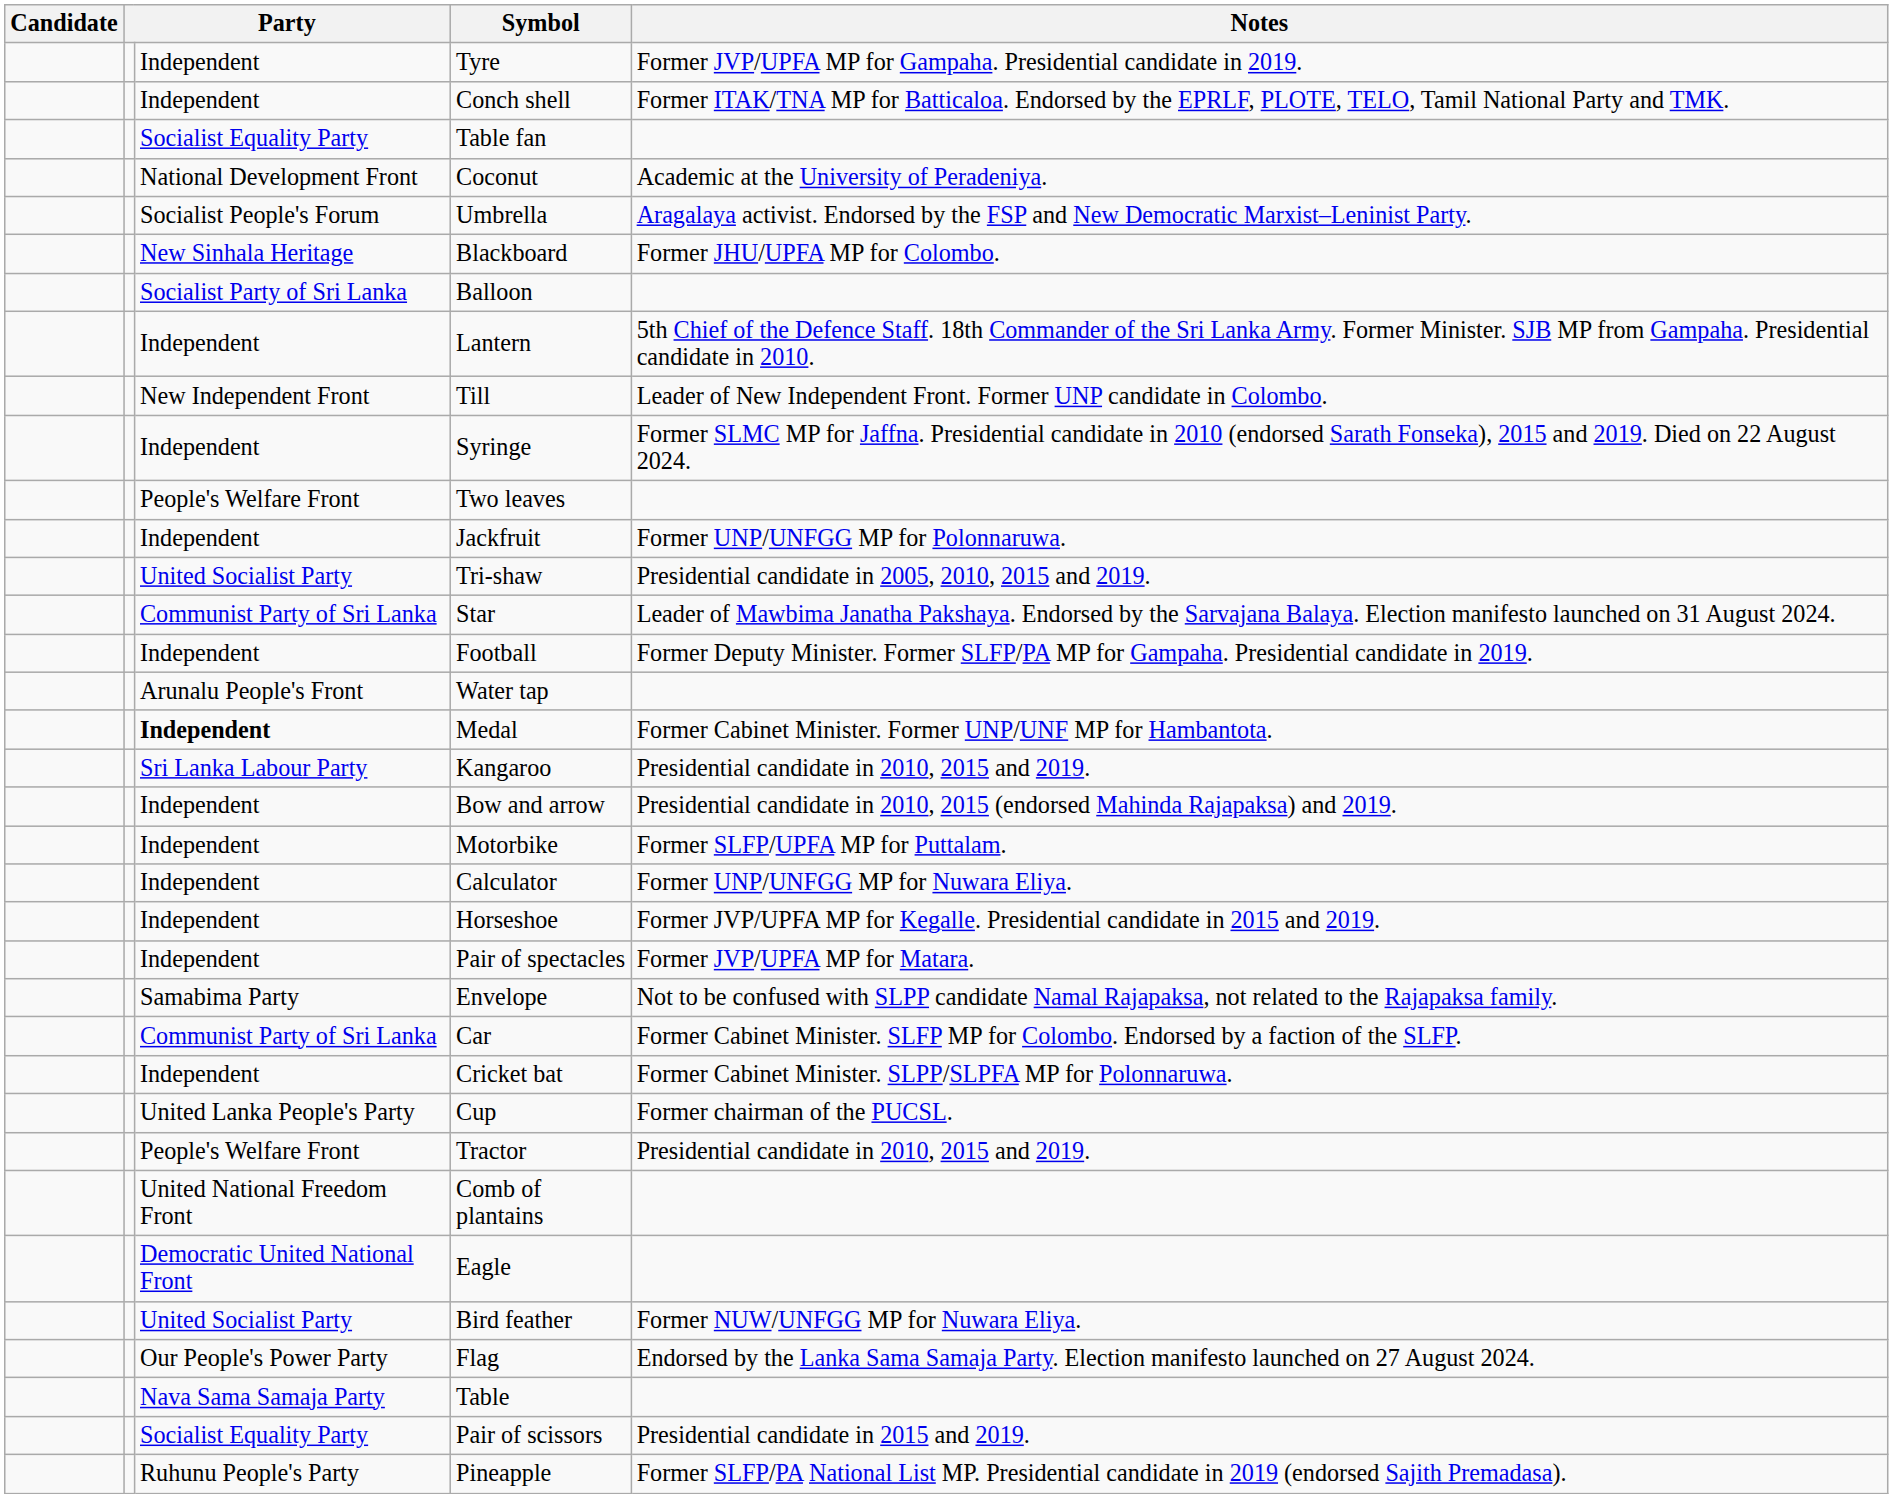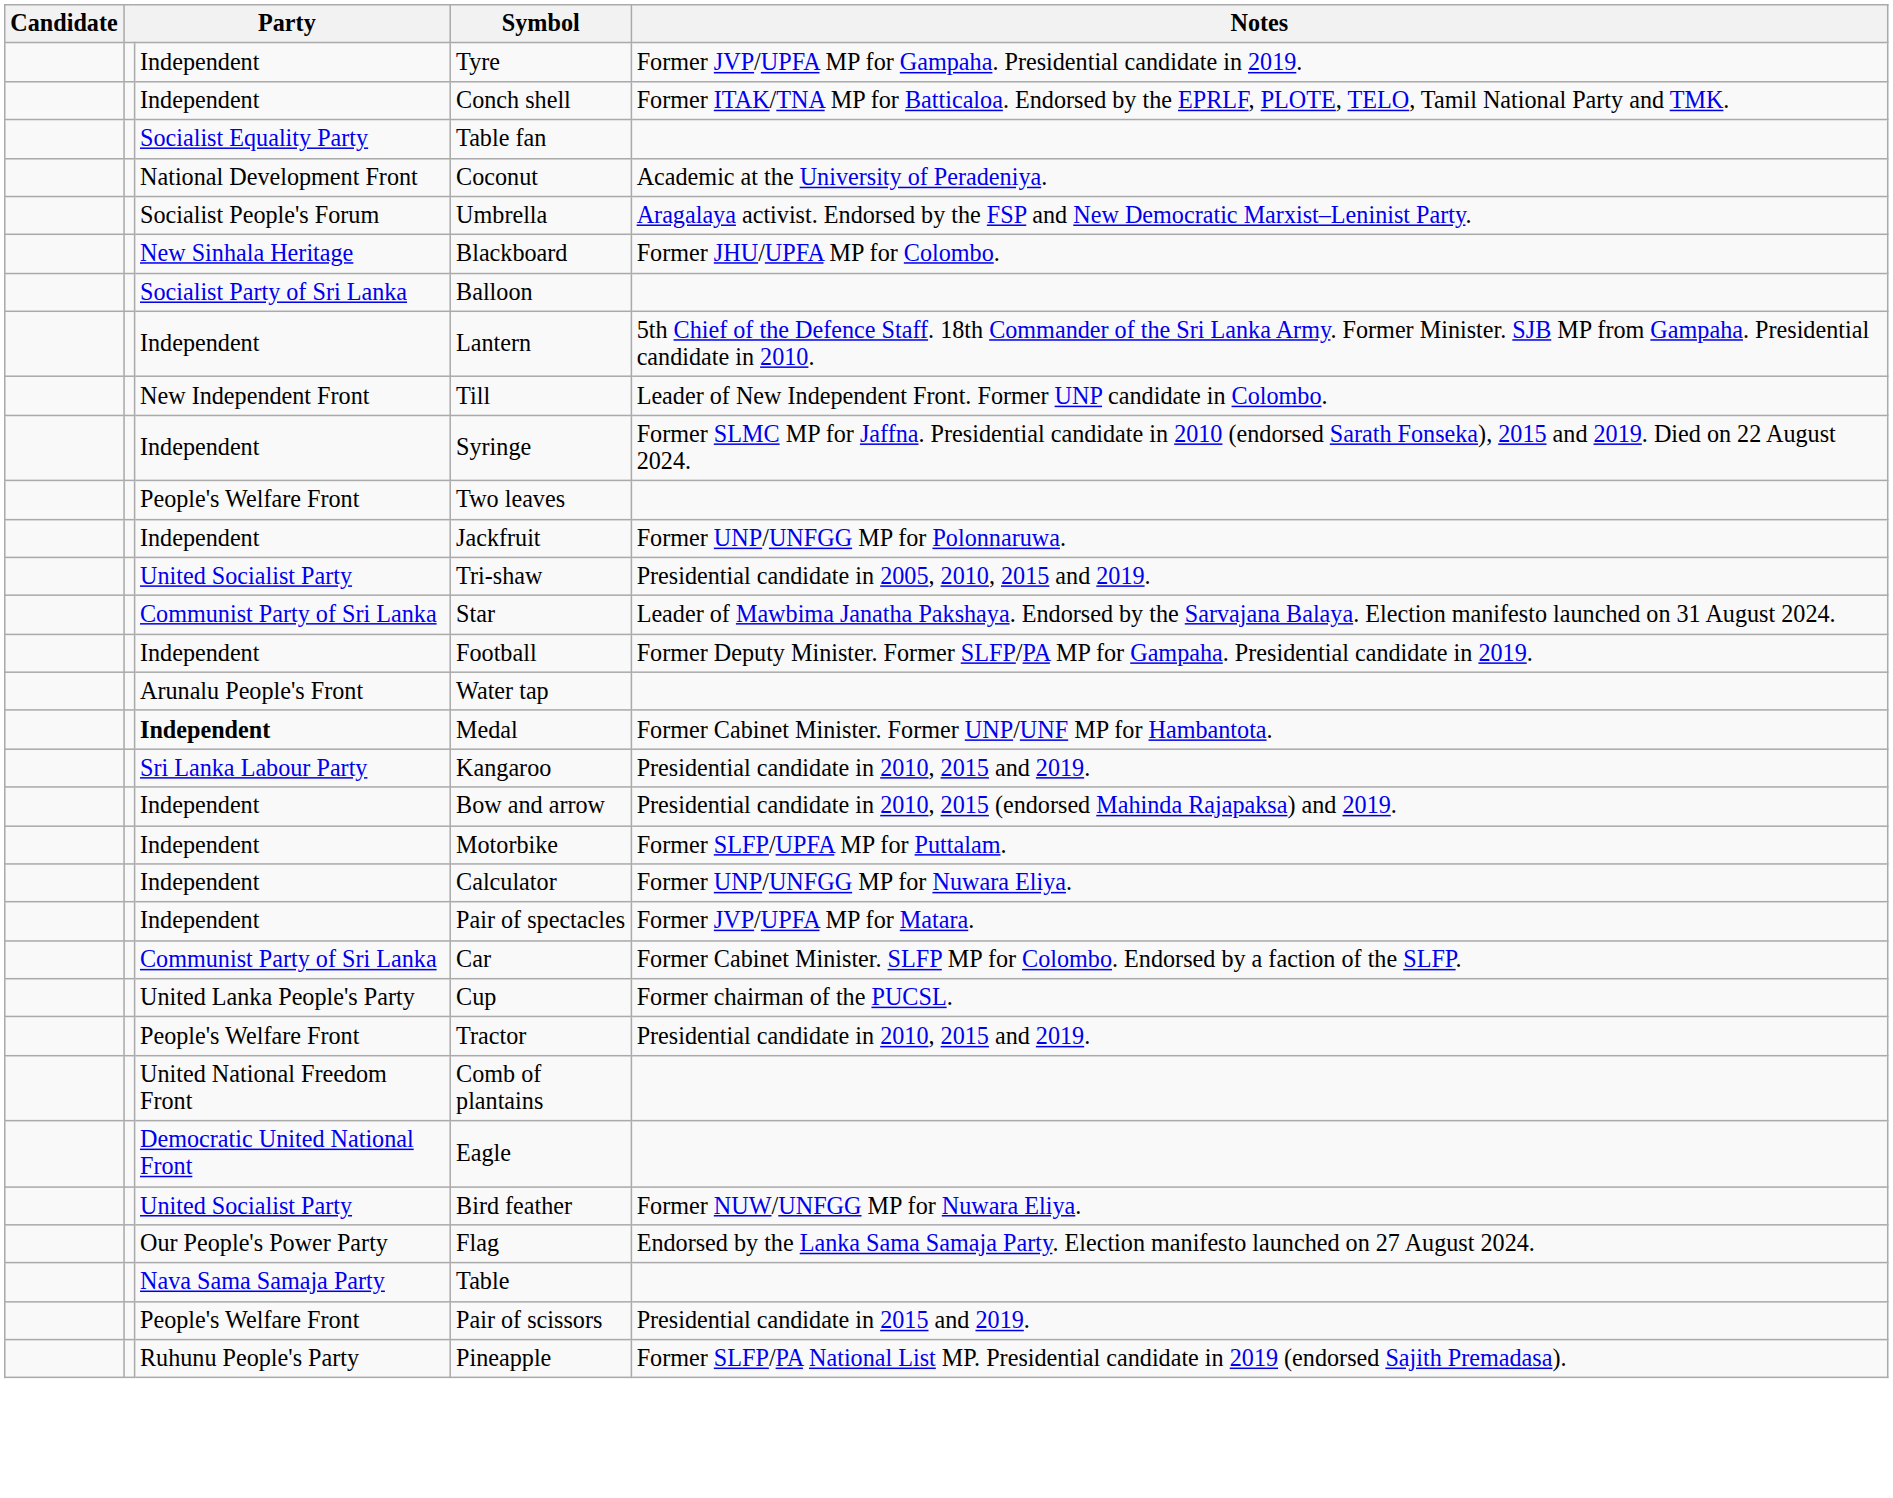- row: Independent | Horseshoe | Former JVP/UPFA MP for Kegalle. Presidential candidate in 2015 and 2019.
- row: Samabima Party | Envelope | Not to be confused with SLPP candidate Namal Rajapaksa, not related to the Rajapaksa family.
- row: Independent | Cricket bat | Former Cabinet Minister. SLPP/SLPFA MP for Polonnaruwa.
Pair of scissors | column 3: Socialist Equality Party -> People's Welfare Front
